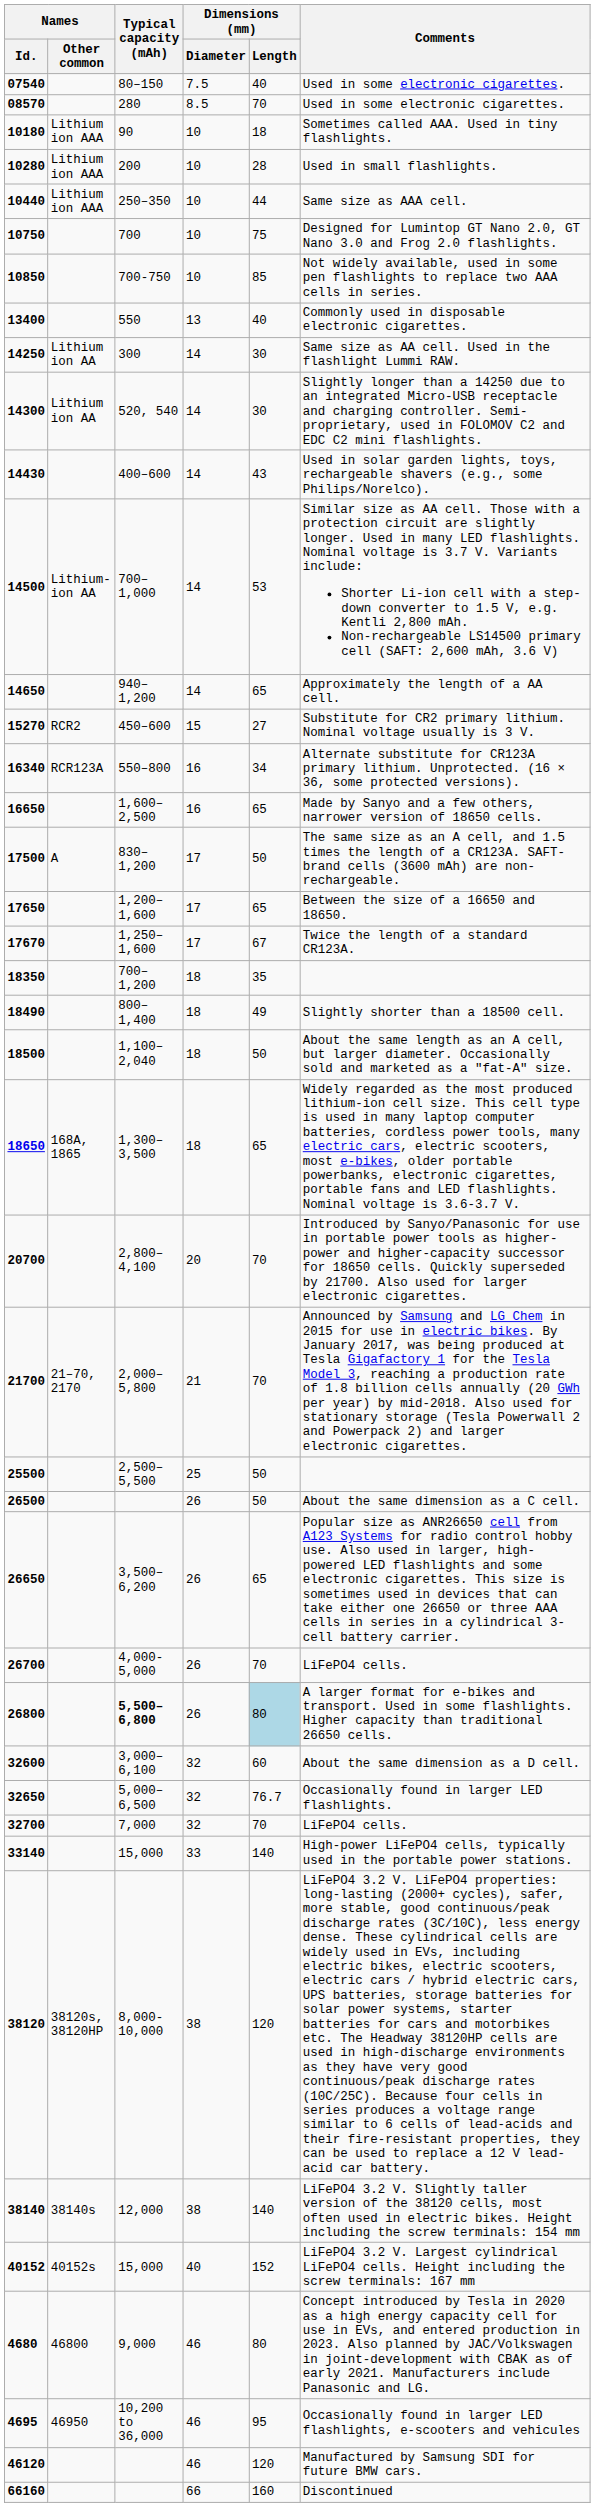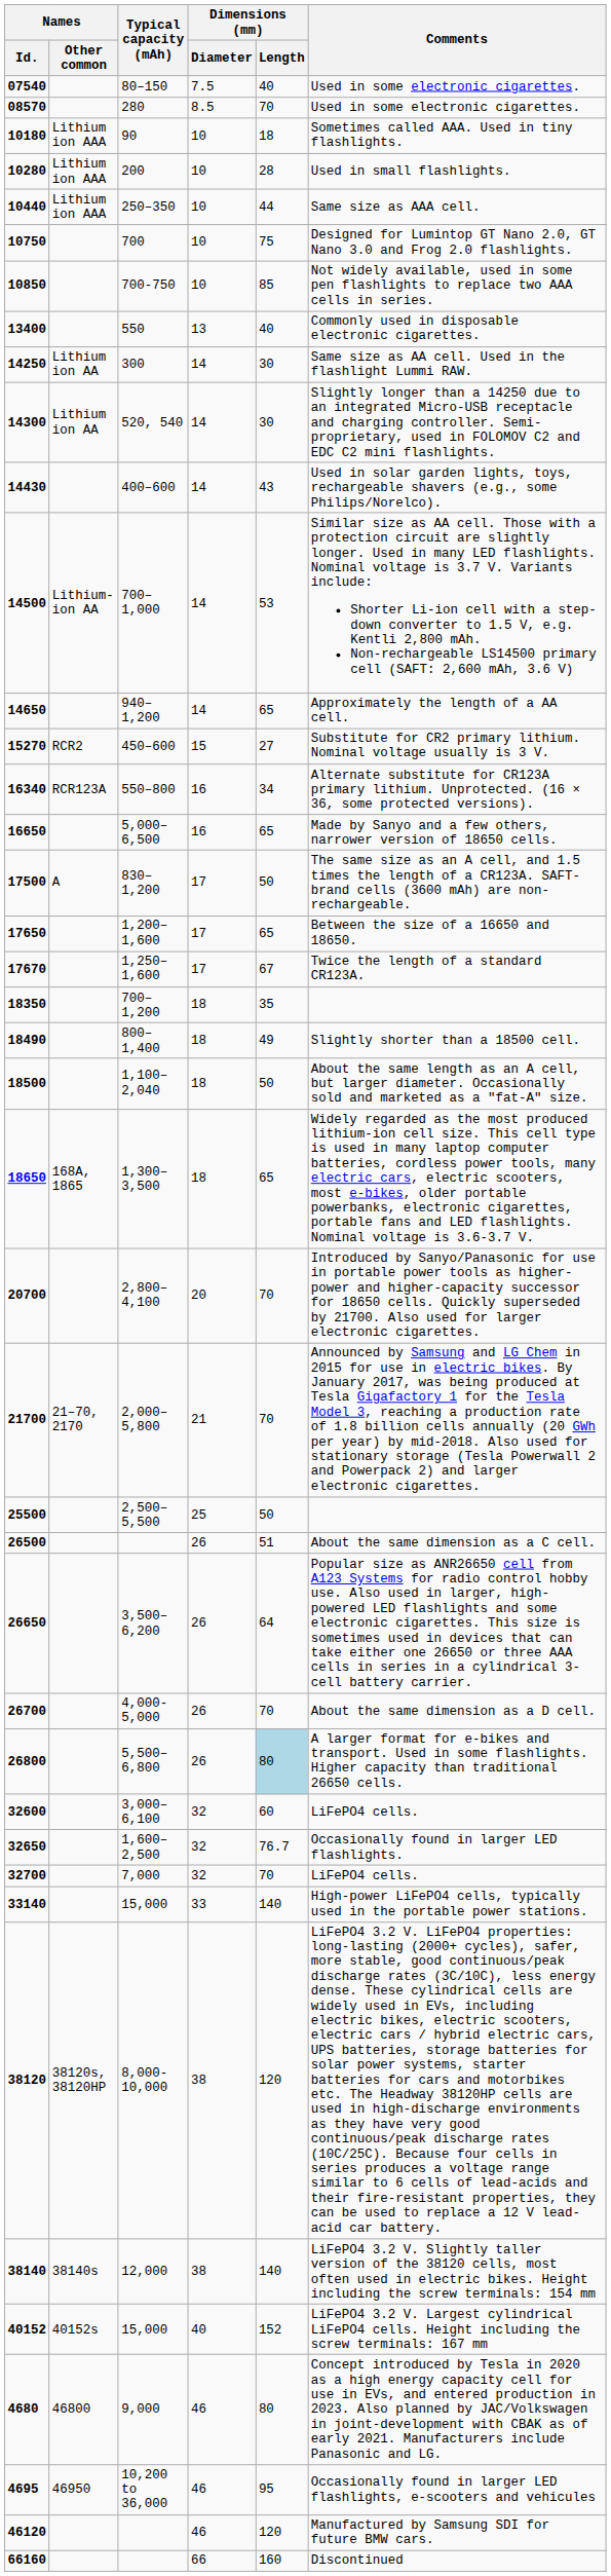16650 | Typical capacity (mAh): 1,600–2,500 -> 5,000–6,500
26500 | Dimensions (mm) / Length: 50 -> 51
26650 | Dimensions (mm) / Length: 65 -> 64
26700 | Comments: LiFePO4 cells. -> About the same dimension as a D cell.
26800 | Typical capacity (mAh): bold -> normal
32600 | Comments: About the same dimension as a D cell. -> LiFePO4 cells.
32650 | Typical capacity (mAh): 5,000–6,500 -> 1,600–2,500
